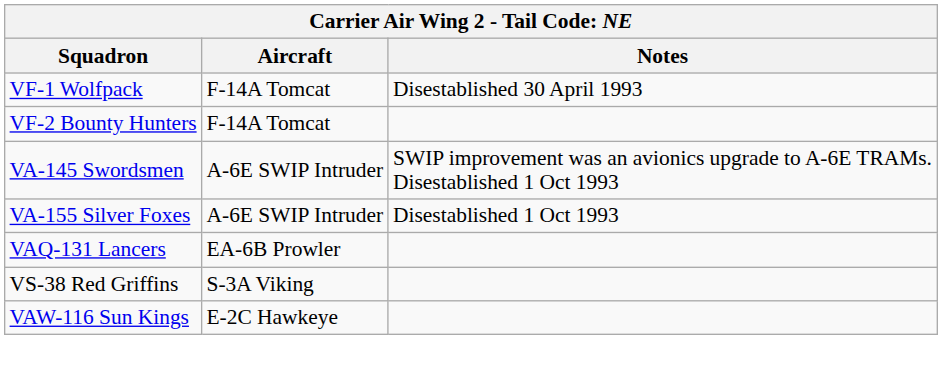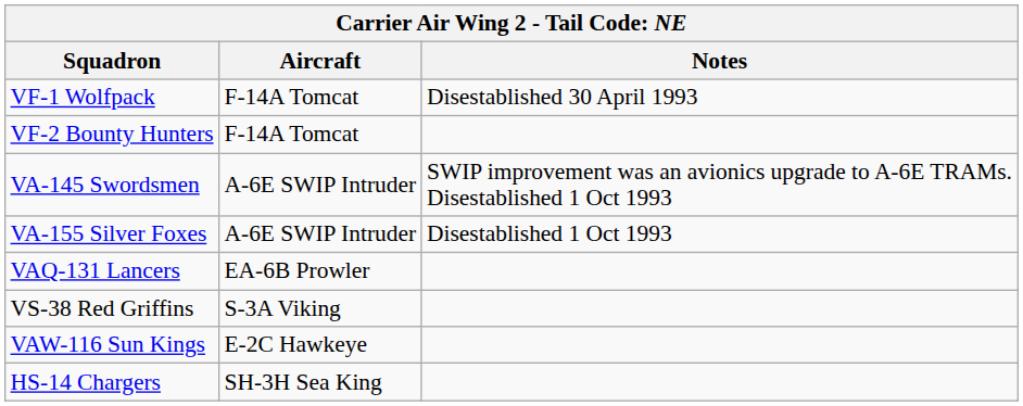+ row: HS-14 Chargers | SH-3H Sea King
